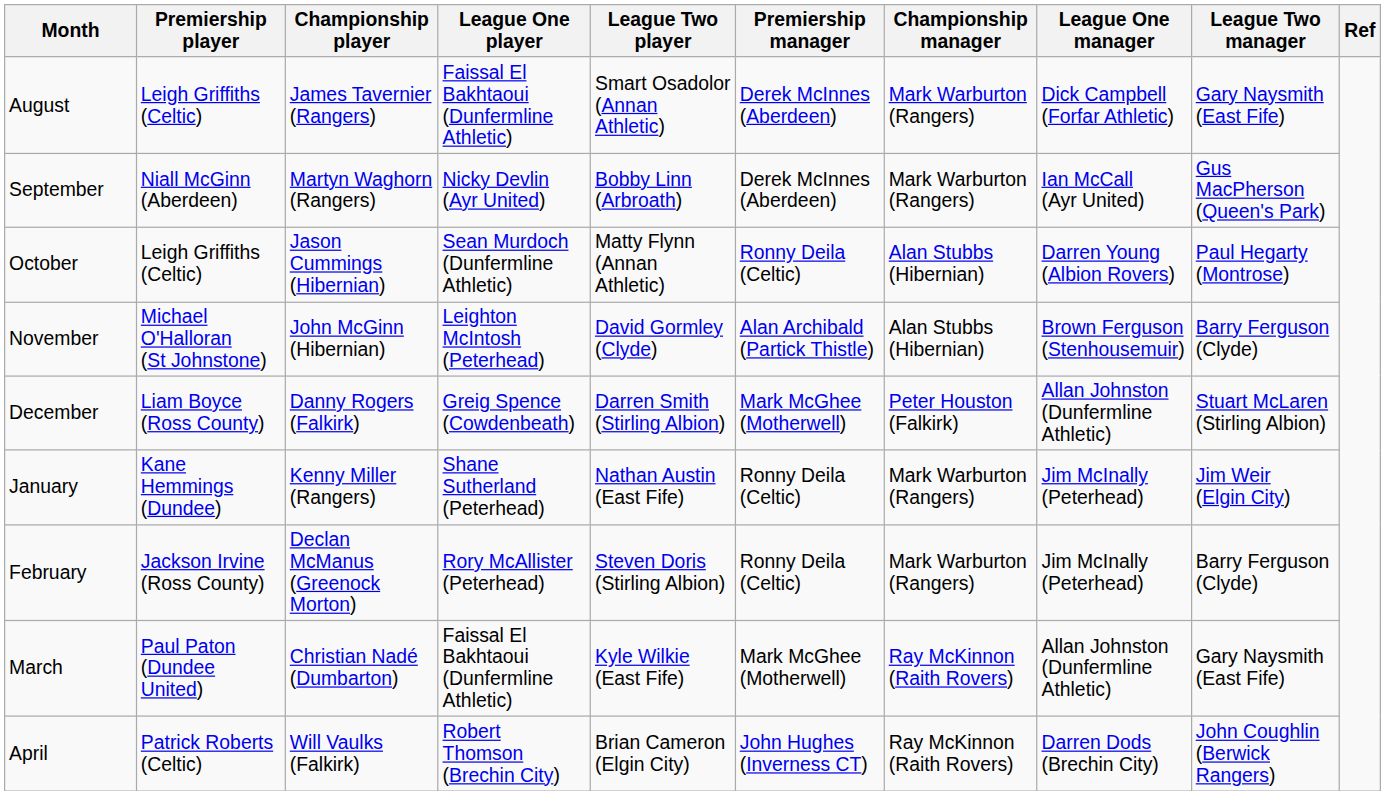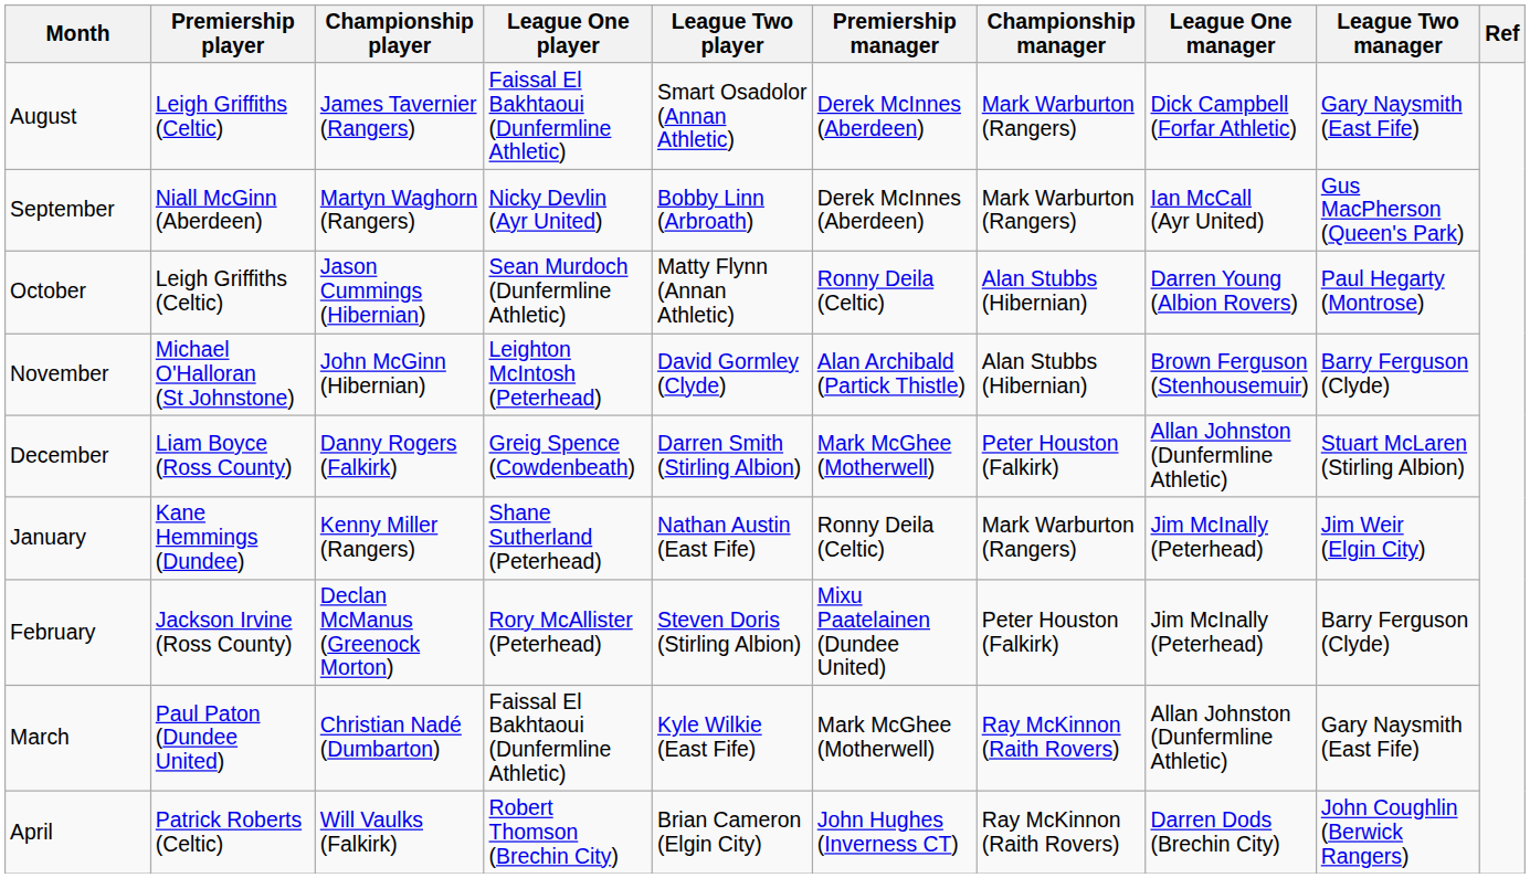February | Premiership manager: Ronny Deila (Celtic) -> Mixu Paatelainen (Dundee United)
February | Championship manager: Mark Warburton (Rangers) -> Peter Houston (Falkirk)
